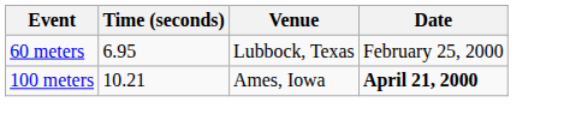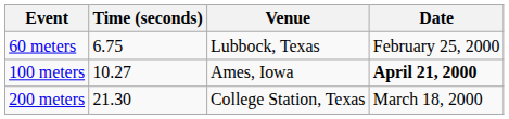60 meters | Time (seconds): 6.95 -> 6.75
100 meters | Time (seconds): 10.21 -> 10.27
+ row: 200 meters | 21.30 | College Station, Texas | March 18, 2000
